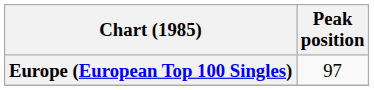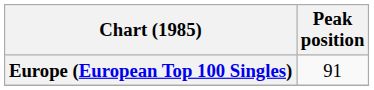Europe (European Top 100 Singles) | Peak position: 97 -> 91
